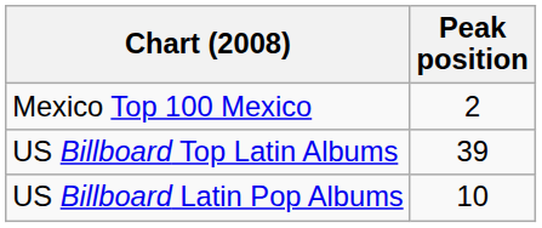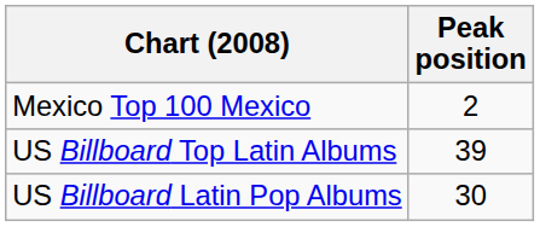US Billboard Latin Pop Albums | Peak position: 10 -> 30
